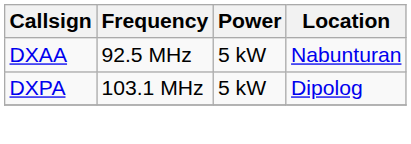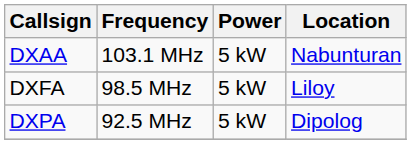DXAA | Frequency: 92.5 MHz -> 103.1 MHz
+ row: DXFA | 98.5 MHz | 5 kW | Liloy
DXPA | Frequency: 103.1 MHz -> 92.5 MHz
